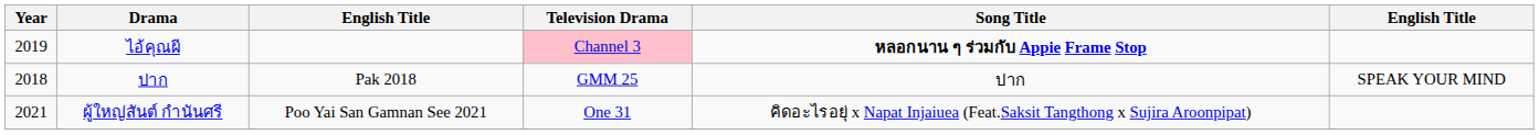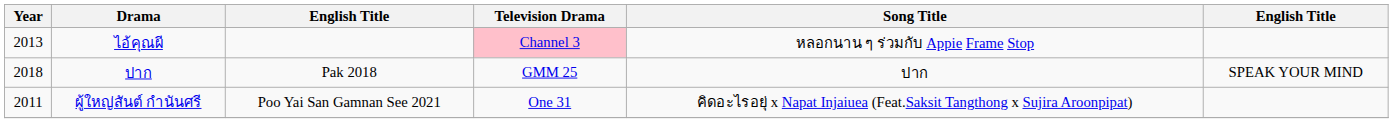ไอ้คุณผี | Year: 2019 -> 2013
ไอ้คุณผี | Song Title: bold -> normal
ผู้ใหญ่สันต์ กํานันศรี | Year: 2021 -> 2011
